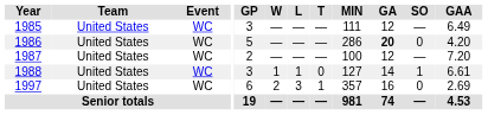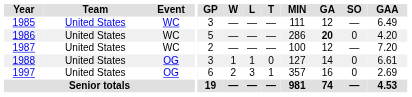1988 | Event: WC -> OG
1988 | SO: 1 -> 0
1997 | Event: WC -> OG
